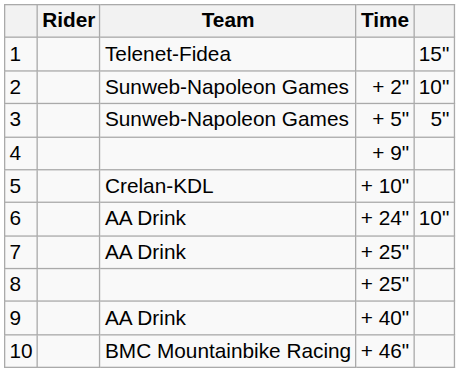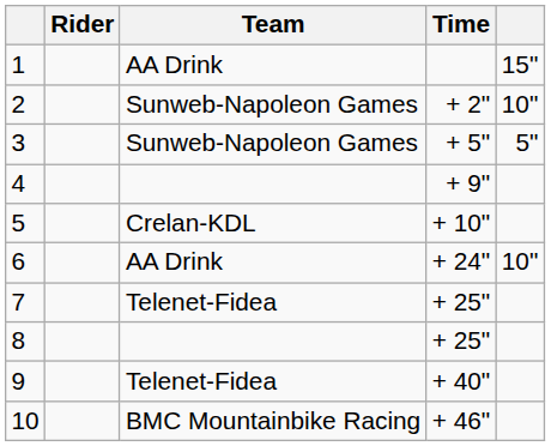1 | Team: Telenet-Fidea -> AA Drink
7 | Team: AA Drink -> Telenet-Fidea
9 | Team: AA Drink -> Telenet-Fidea
